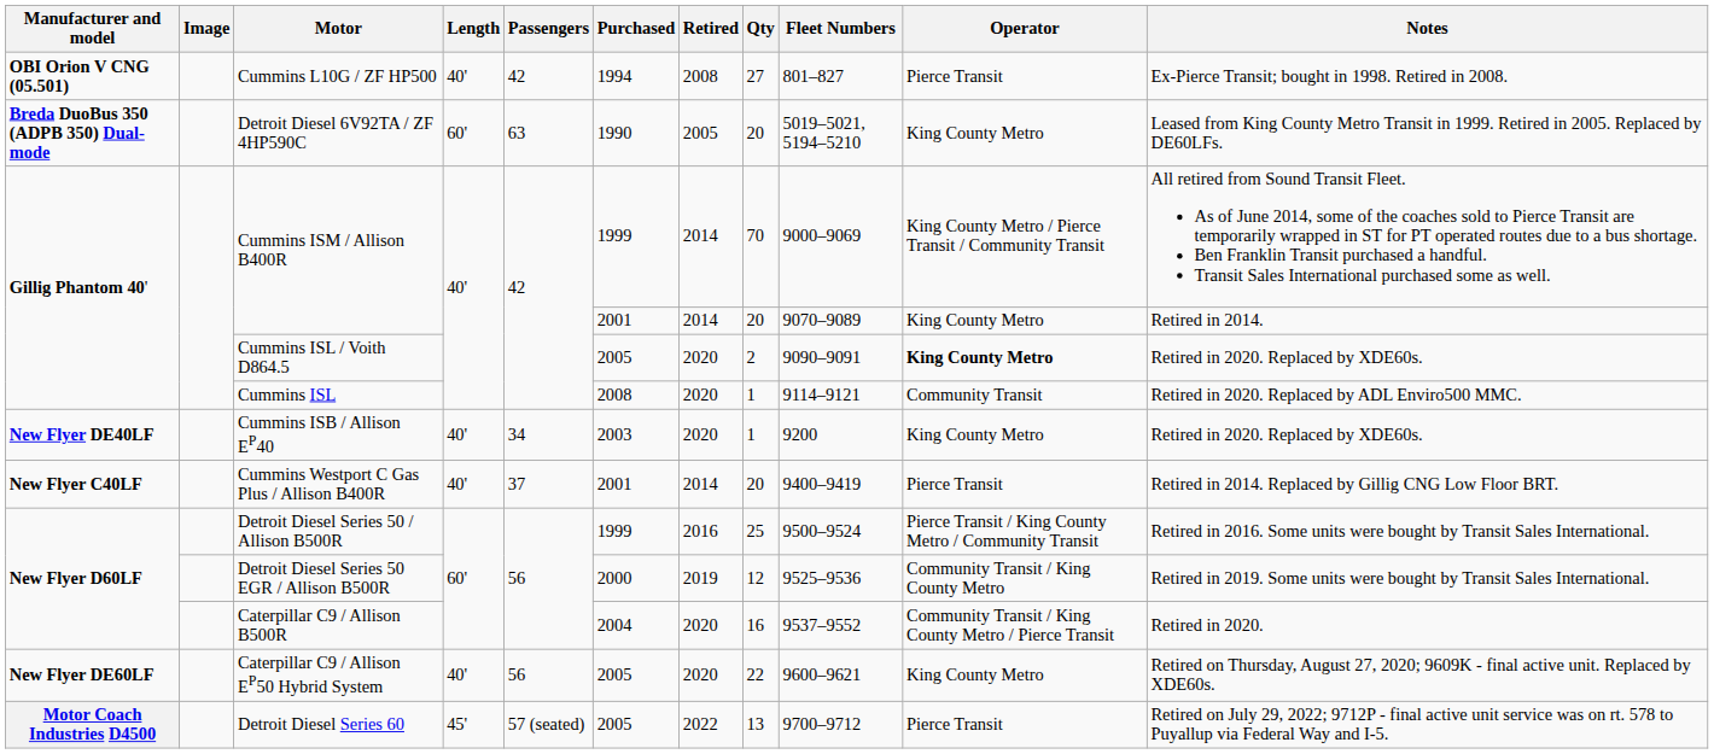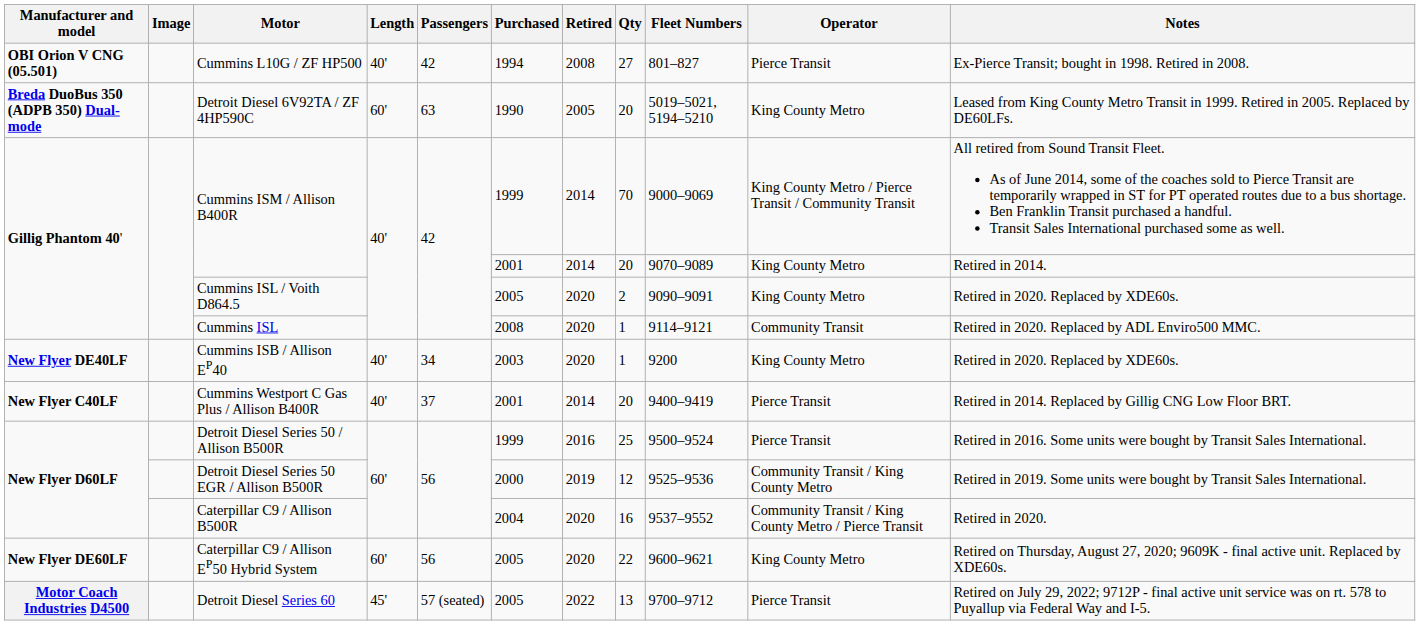Cummins ISL / Voith D864.5 | Operator: bold -> normal
Detroit Diesel Series 50 / Allison B500R | Operator: Pierce Transit / King County Metro / Community Transit -> Pierce Transit
Caterpillar C9 / Allison EP50 Hybrid System | Length: 40' -> 60'
